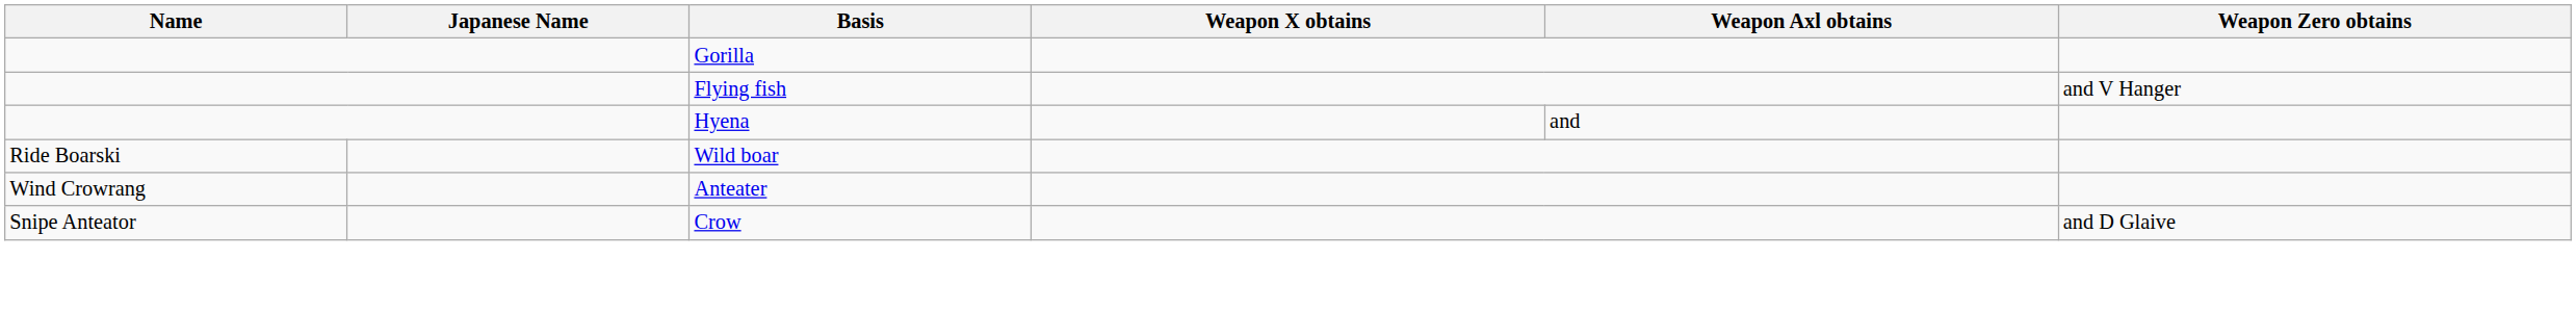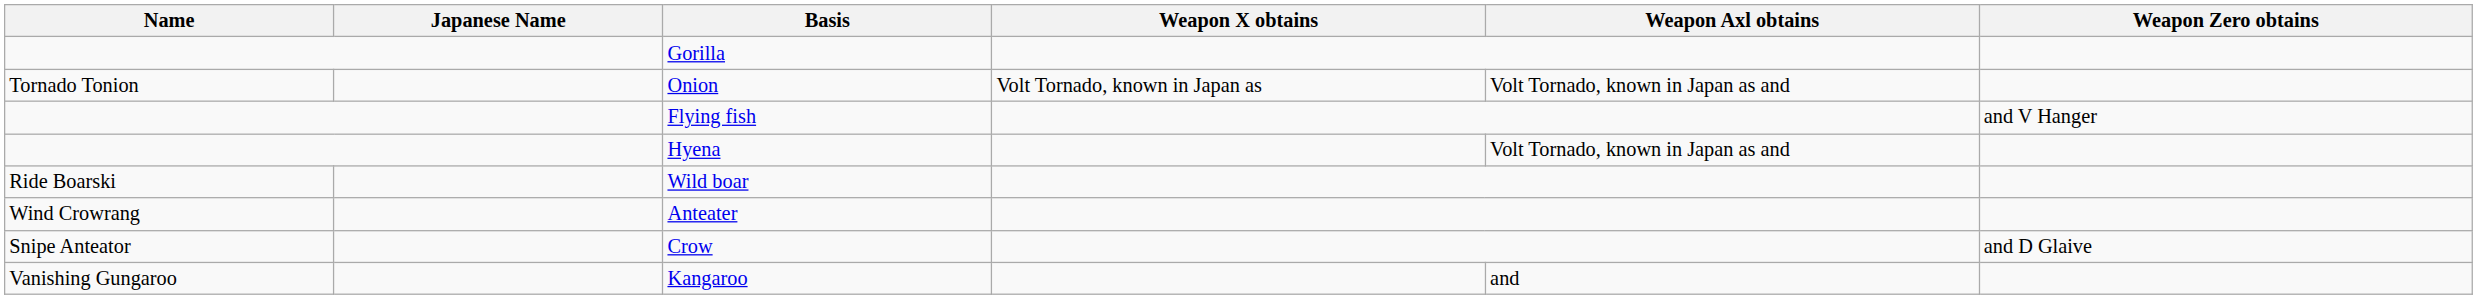+ row: Tornado Tonion | Onion | Volt Tornado, known in Japan as | Volt Tornado, known in Japan as and
Hyena | Weapon Axl obtains: and -> Volt Tornado, known in Japan as and
+ row: Vanishing Gungaroo | Kangaroo | and
